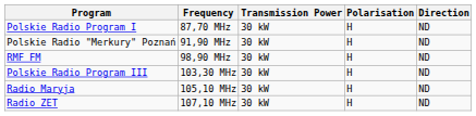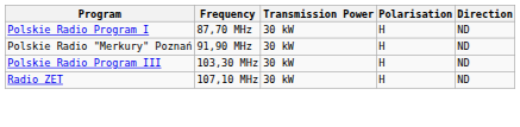- row: RMF FM | 98,90 MHz | 30 kW | H | ND
- row: Radio Maryja | 105,10 MHz | 30 kW | H | ND
